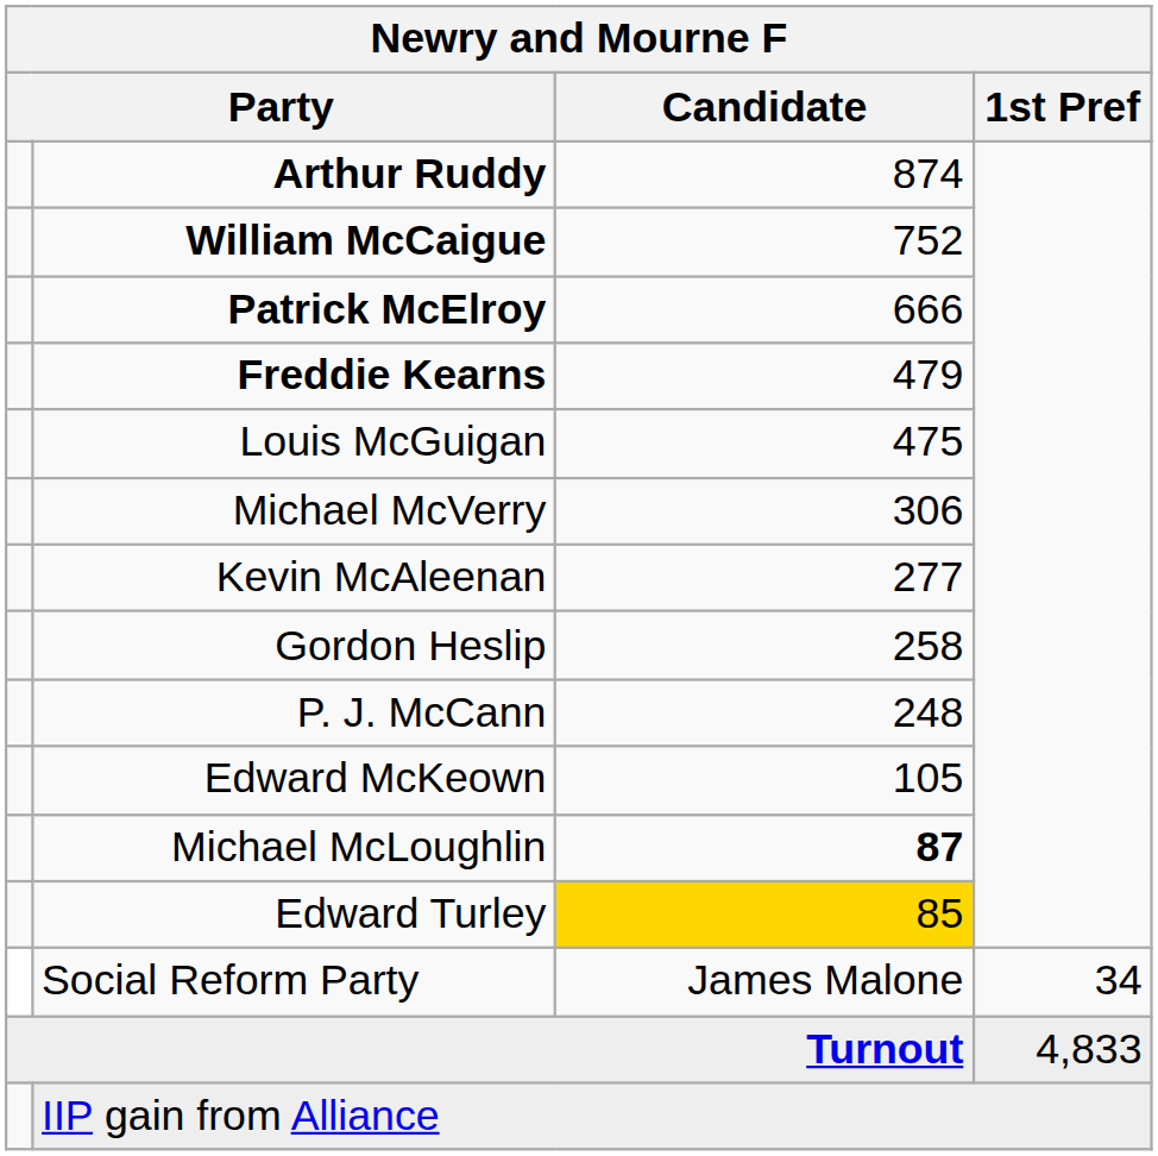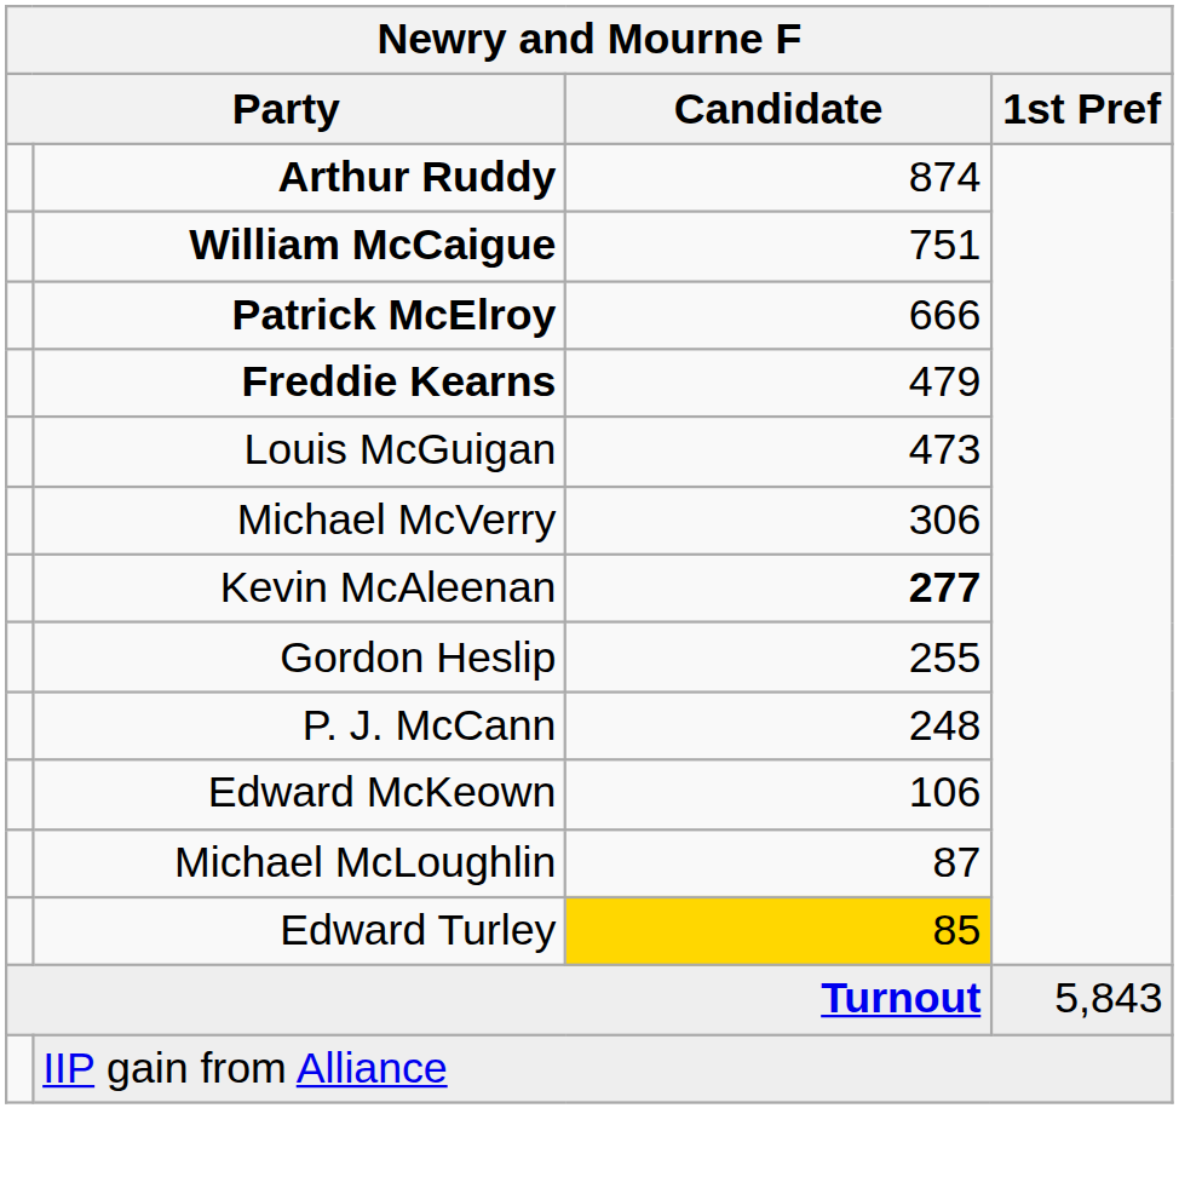William McCaigue | Candidate: 752 -> 751
Louis McGuigan | Candidate: 475 -> 473
Kevin McAleenan | Candidate: normal -> bold
Gordon Heslip | Candidate: 258 -> 255
Edward McKeown | Candidate: 105 -> 106
Michael McLoughlin | Candidate: bold -> normal
- row: Social Reform Party | James Malone | 34
Turnout | 1st Pref: 4,833 -> 5,843
